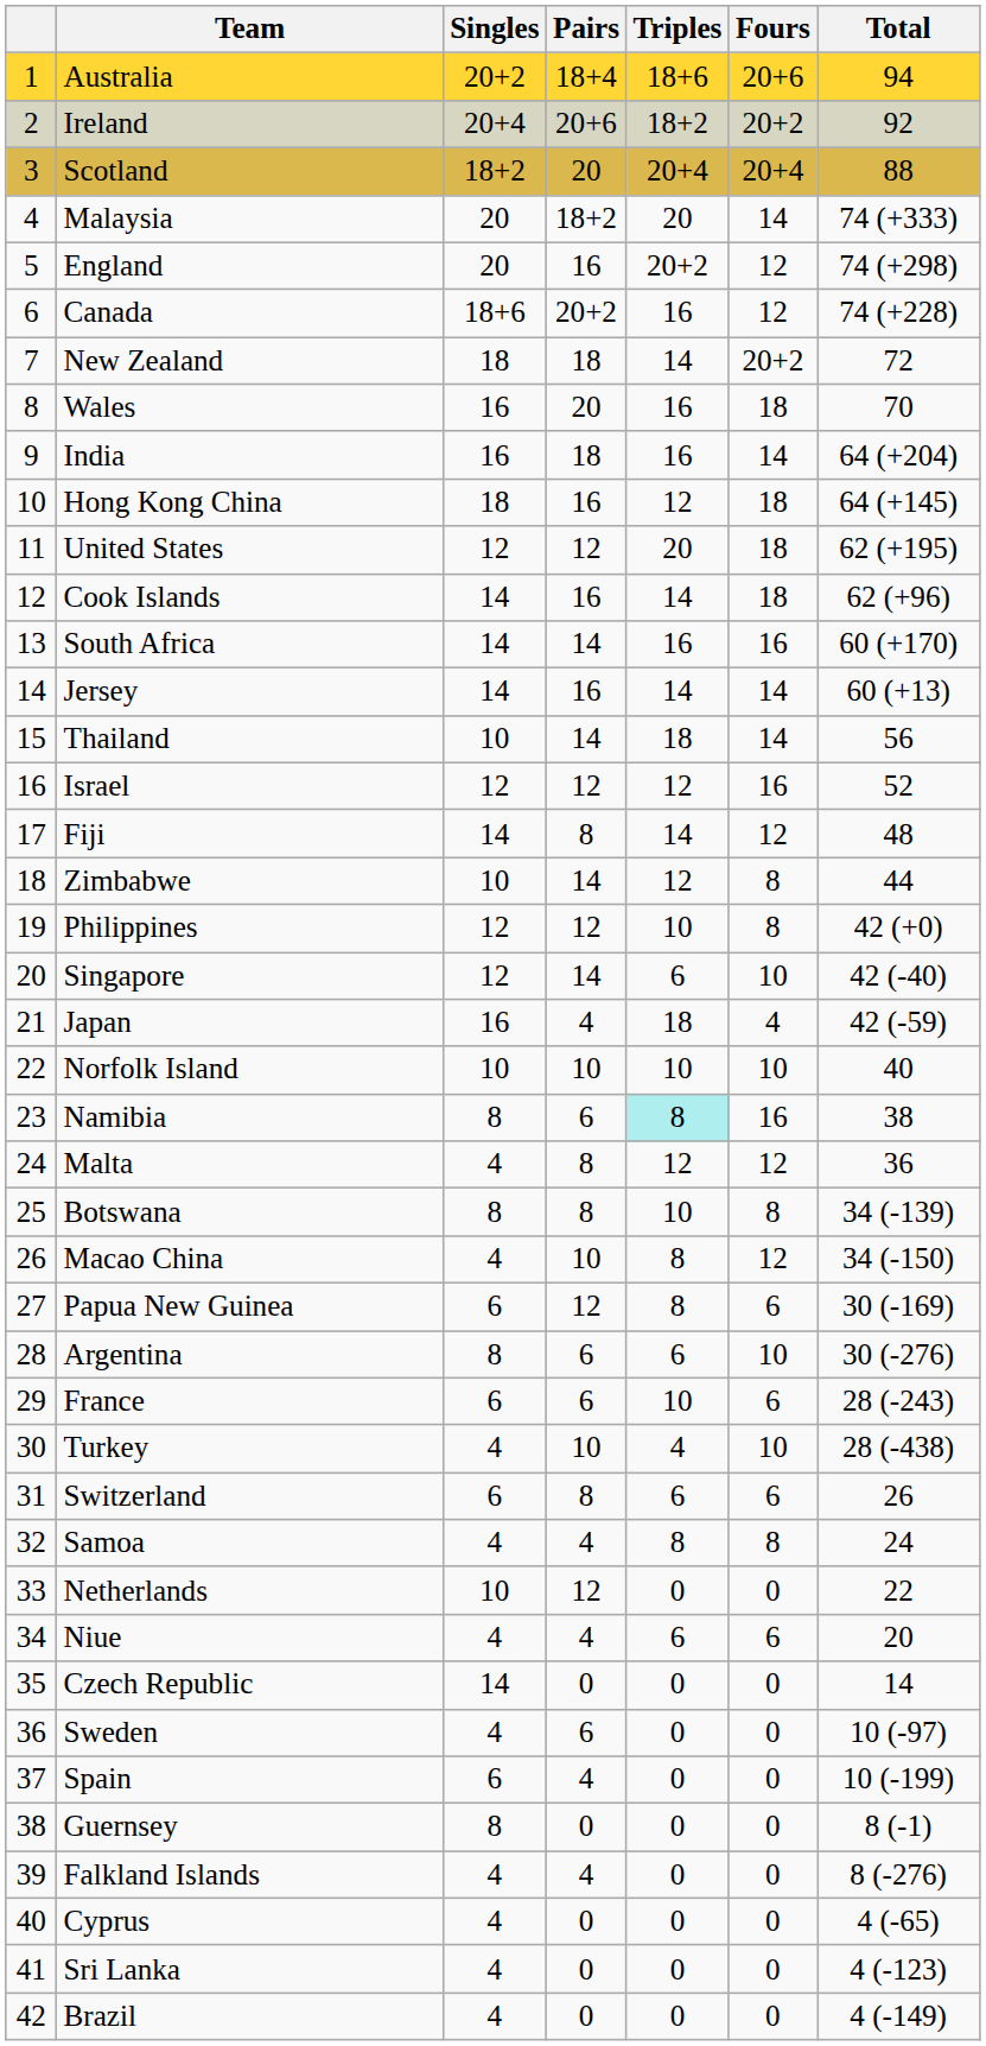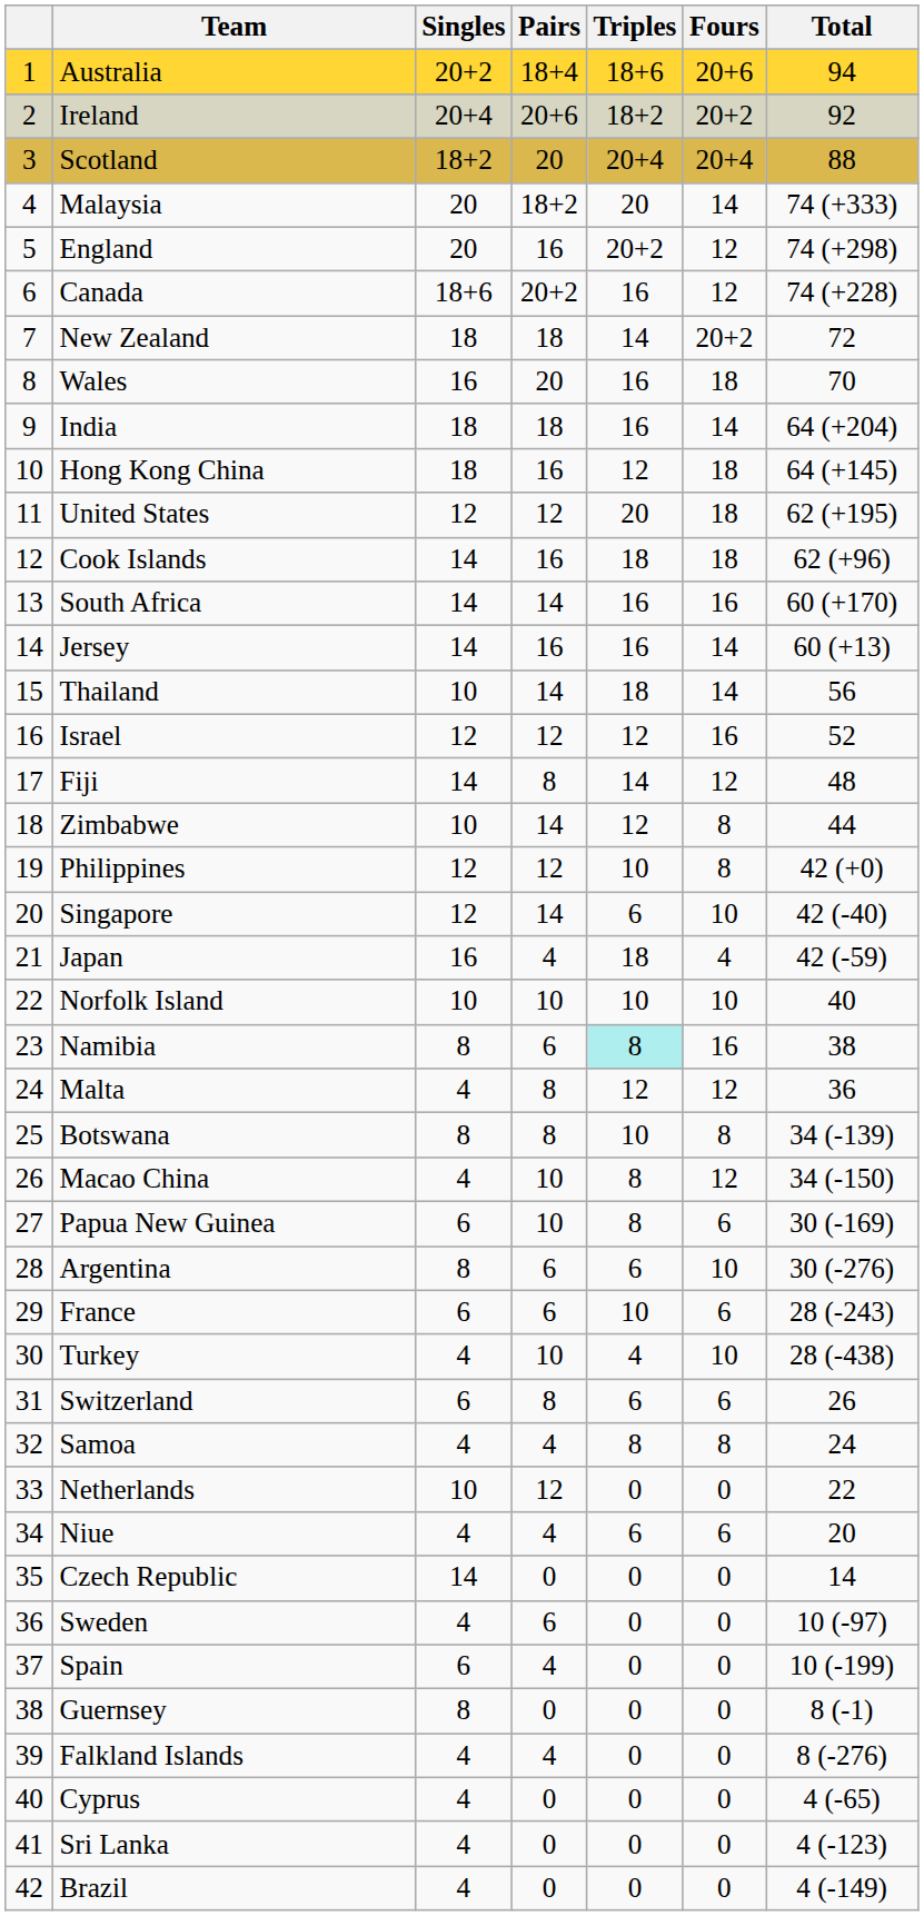India | Singles: 16 -> 18
Cook Islands | Triples: 14 -> 18
Jersey | Triples: 14 -> 16
Papua New Guinea | Pairs: 12 -> 10
